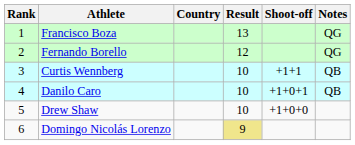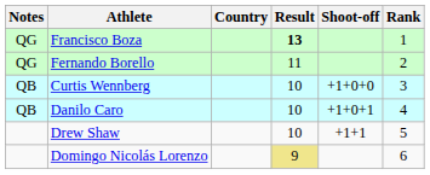columns swapped: Rank <-> Notes
Francisco Boza | Result: normal -> bold
Fernando Borello | Result: 12 -> 11
Curtis Wennberg | Shoot-off: +1+1 -> +1+0+0
Drew Shaw | Shoot-off: +1+0+0 -> +1+1
